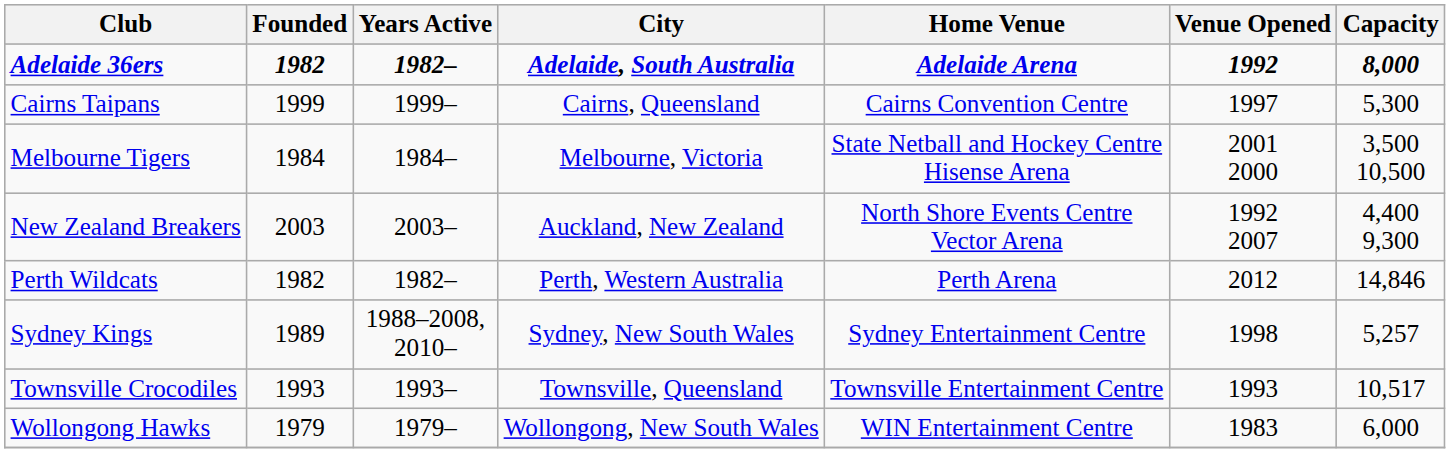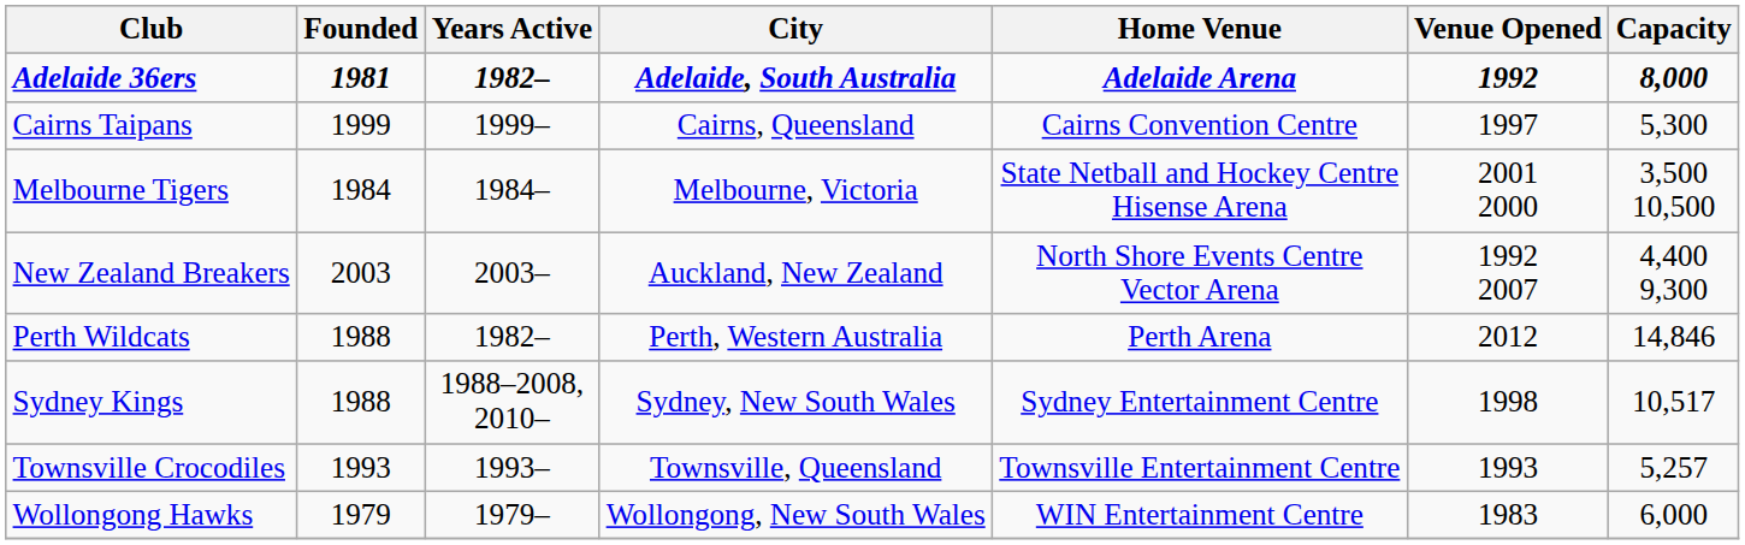Adelaide 36ers | Founded: 1982 -> 1981
Perth Wildcats | Founded: 1982 -> 1988
Sydney Kings | Founded: 1989 -> 1988
Sydney Kings | Capacity: 5,257 -> 10,517
Townsville Crocodiles | Capacity: 10,517 -> 5,257
